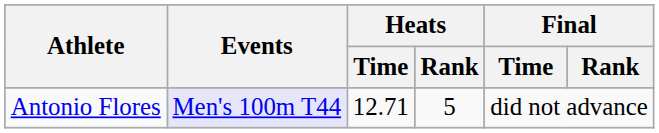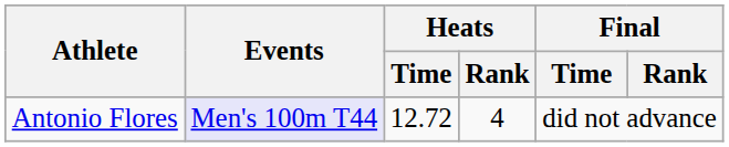Antonio Flores | Heats / Time: 12.71 -> 12.72
Antonio Flores | Heats / Rank: 5 -> 4
